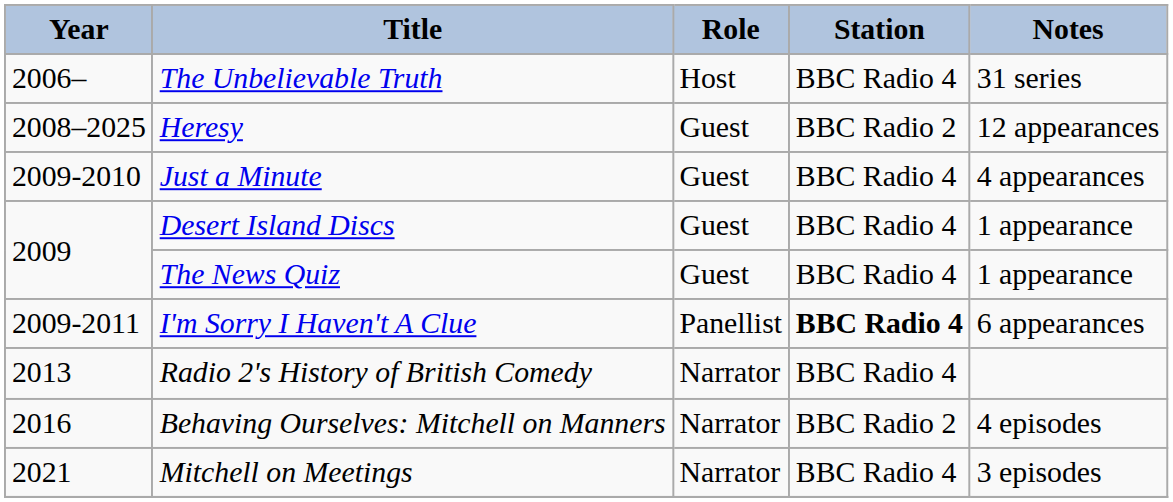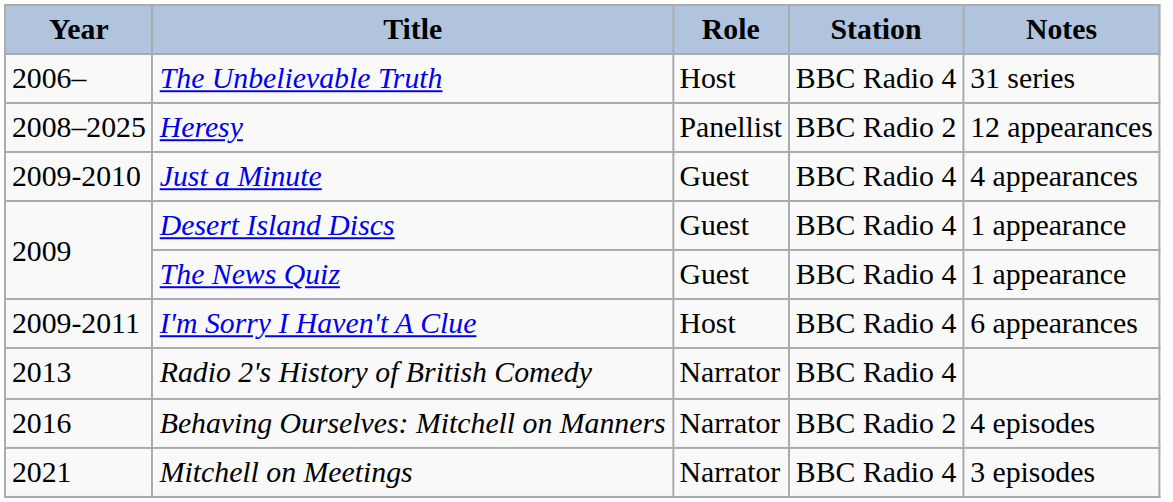Heresy | Role: Guest -> Panellist
I'm Sorry I Haven't A Clue | Role: Panellist -> Host
I'm Sorry I Haven't A Clue | Station: bold -> normal
